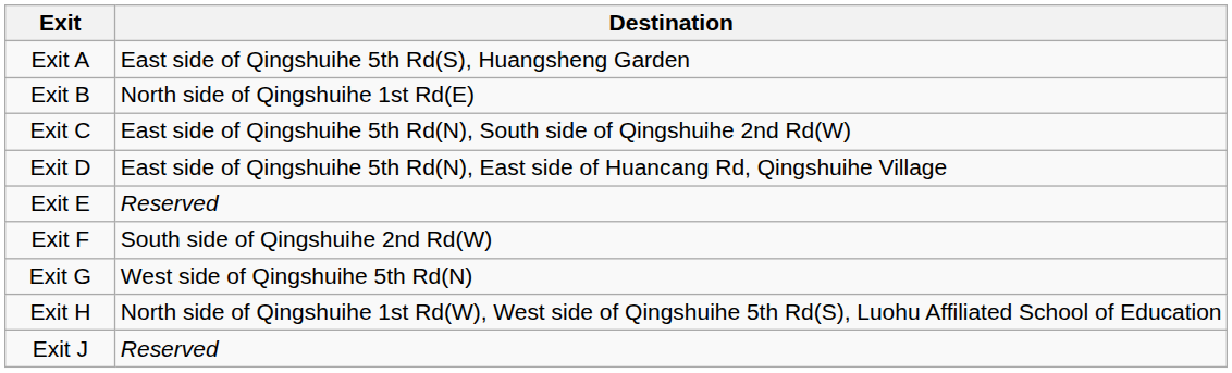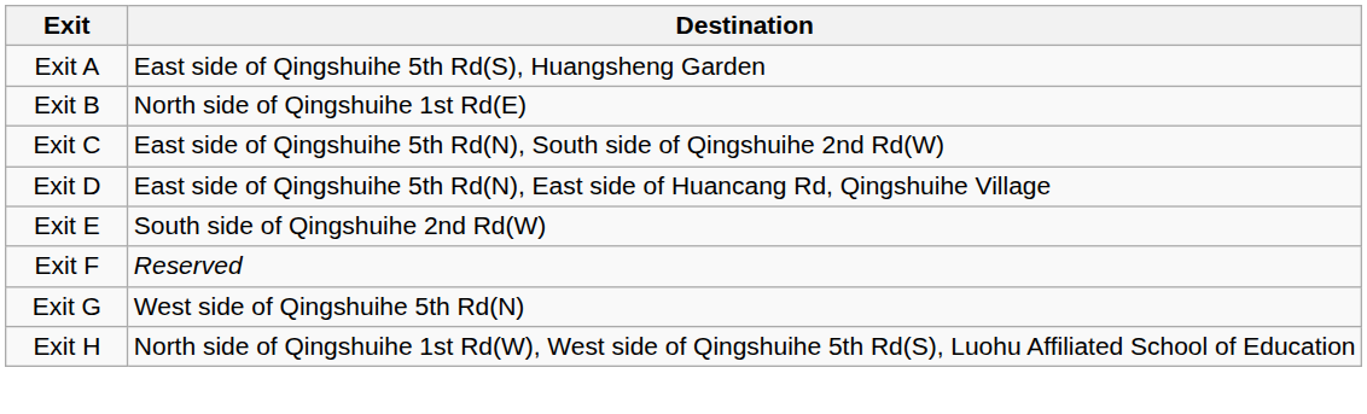Exit E | Destination: Reserved -> South side of Qingshuihe 2nd Rd(W)
Exit F | Destination: South side of Qingshuihe 2nd Rd(W) -> Reserved
- row: Exit J | Reserved
